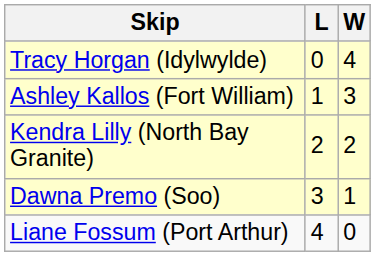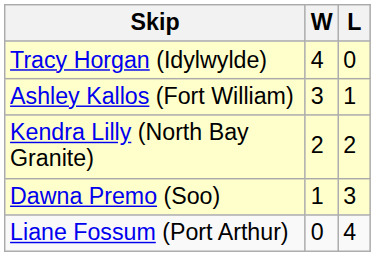columns swapped: W <-> L
